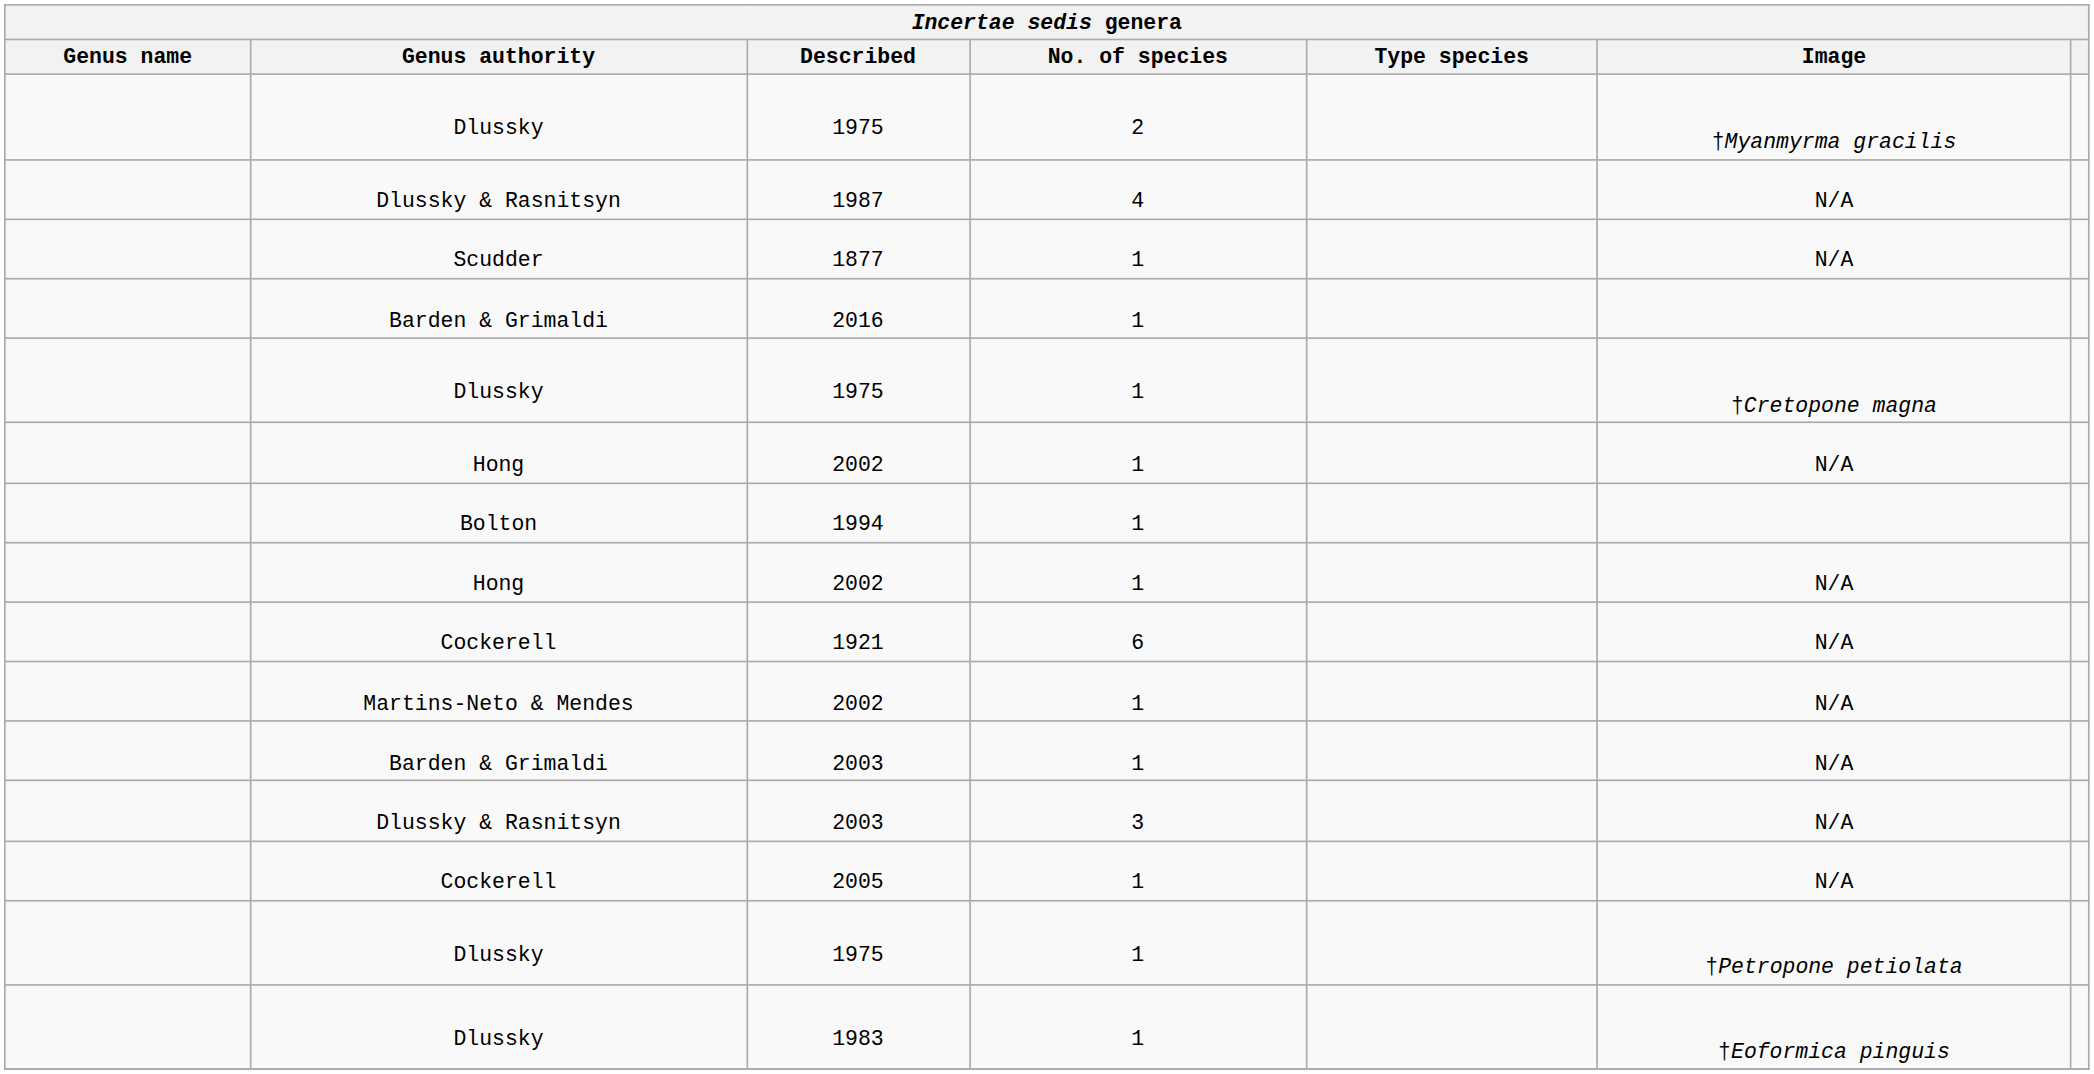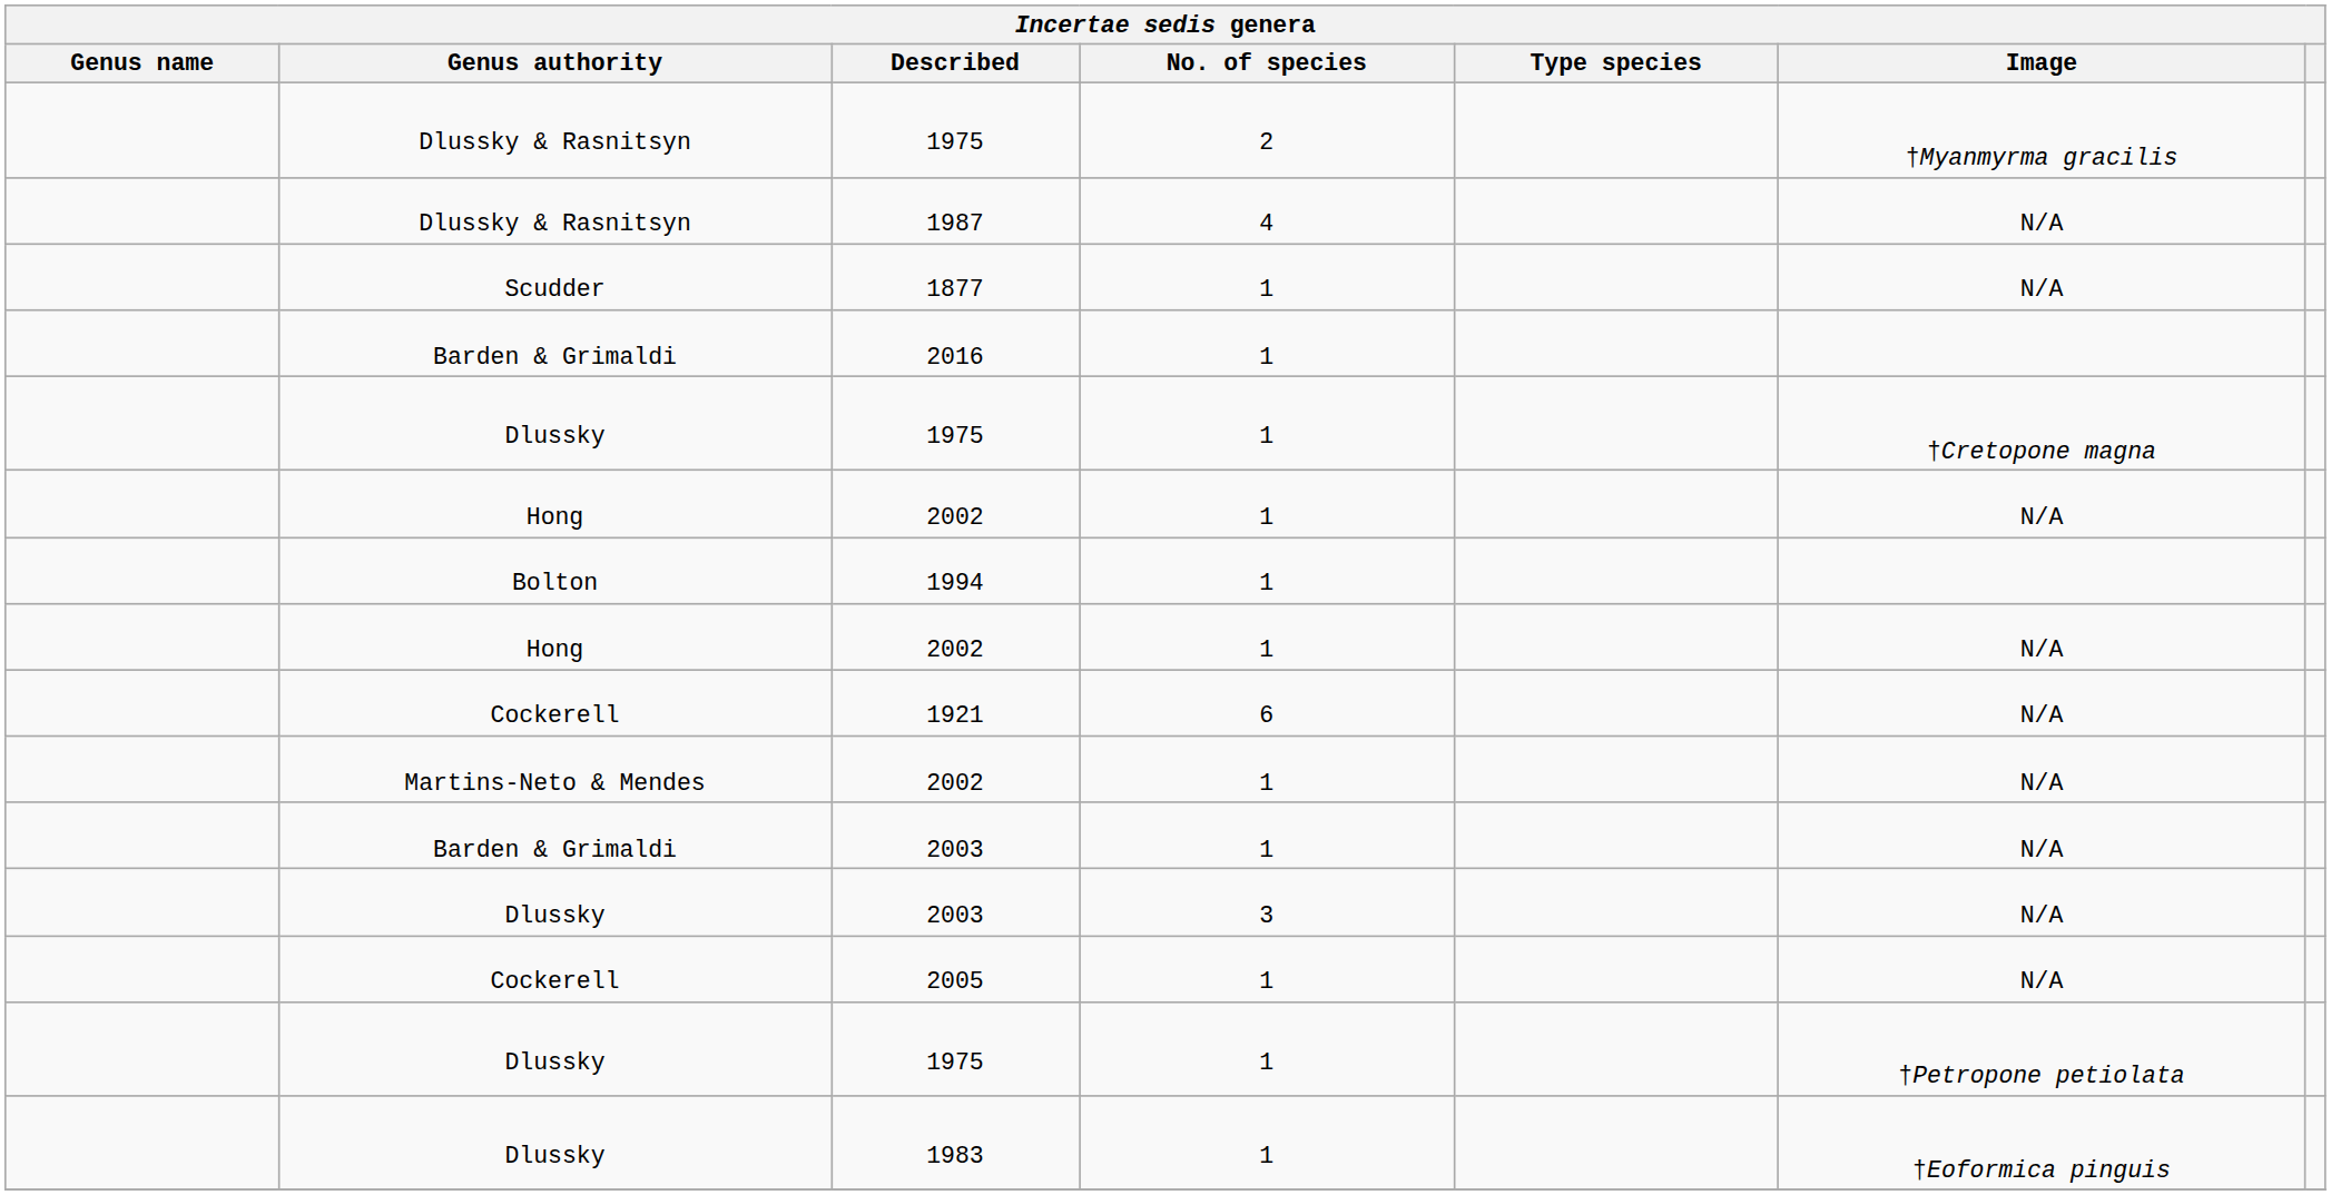1975 / 2 | Genus authority: Dlussky -> Dlussky & Rasnitsyn
2003 / 3 | Genus authority: Dlussky & Rasnitsyn -> Dlussky
